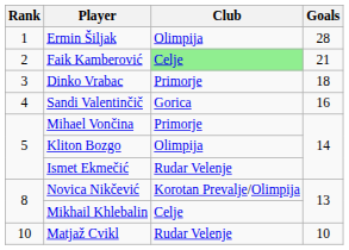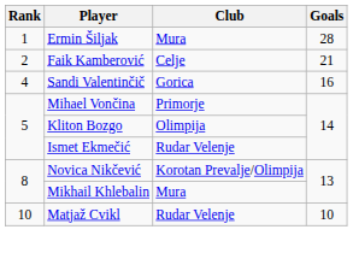Ermin Šiljak | Club: Olimpija -> Mura
Faik Kamberović | Club: lightgreen background -> no background
- row: 3 | Dinko Vrabac | Primorje | 18
Mikhail Khlebalin | Club: Celje -> Mura
